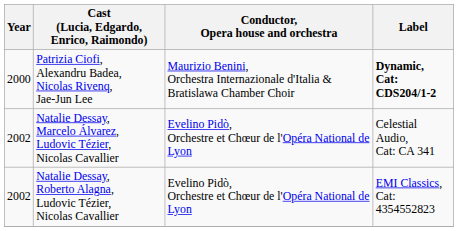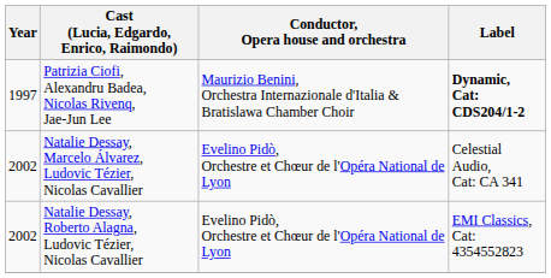Patrizia Ciofi, Alexandru Badea, Nicolas Rivenq, Jae-Jun Lee | Year: 2000 -> 1997
